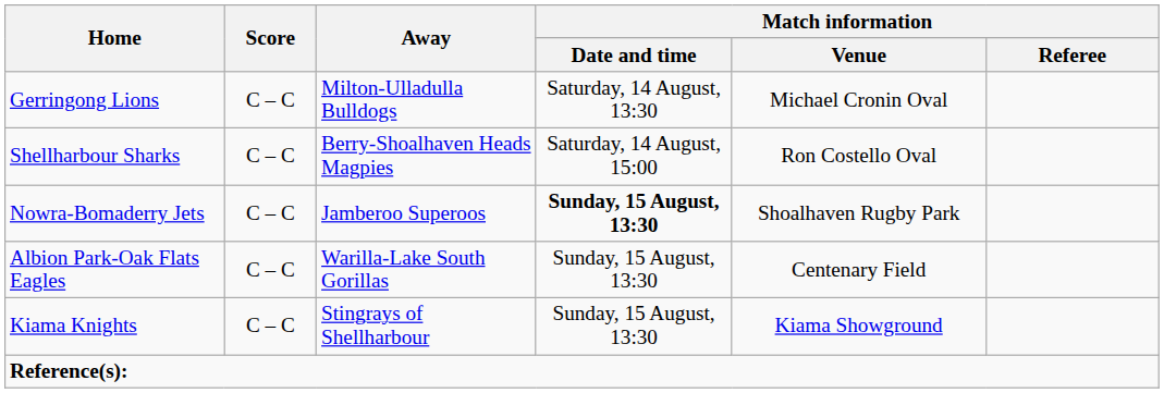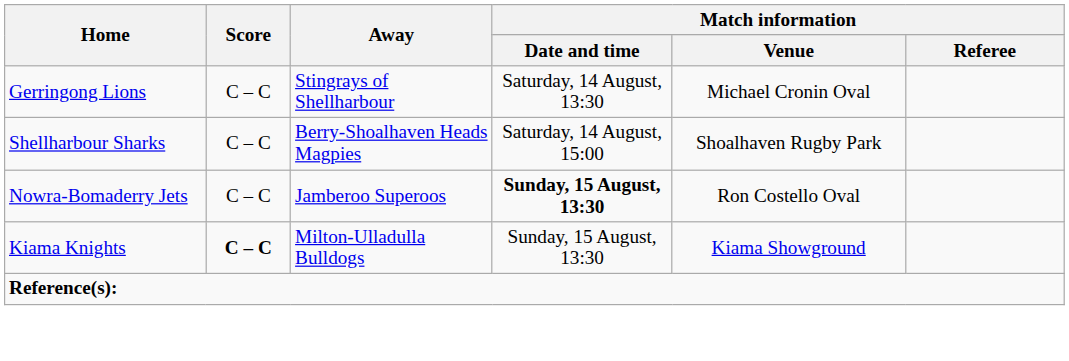Gerringong Lions | Away: Milton-Ulladulla Bulldogs -> Stingrays of Shellharbour
Shellharbour Sharks | Match information / Venue: Ron Costello Oval -> Shoalhaven Rugby Park
Nowra-Bomaderry Jets | Match information / Venue: Shoalhaven Rugby Park -> Ron Costello Oval
- row: Albion Park-Oak Flats Eagles | C – C | Warilla-Lake South Gorillas | Sunday, 15 August, 13:30 | Centenary Field
Kiama Knights | Score: normal -> bold
Kiama Knights | Away: Stingrays of Shellharbour -> Milton-Ulladulla Bulldogs
